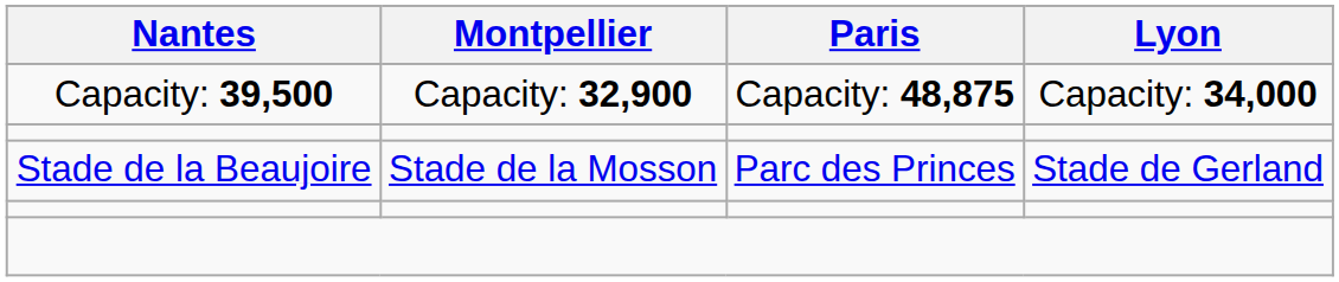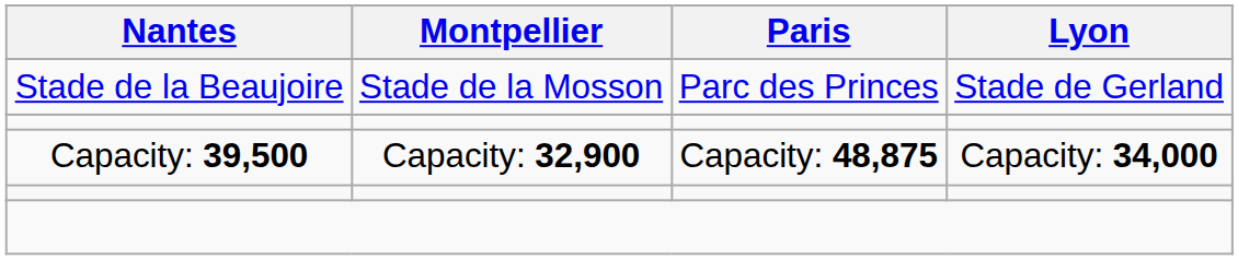rows swapped: Stade de la Beaujoire <-> Capacity: 39,500
